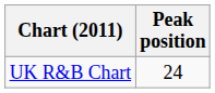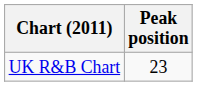UK R&B Chart | Peak position: 24 -> 23
